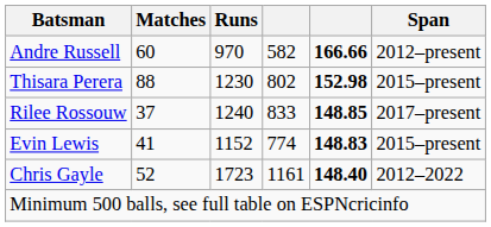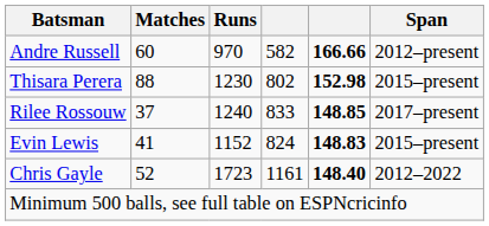Evin Lewis | column 4: 774 -> 824
